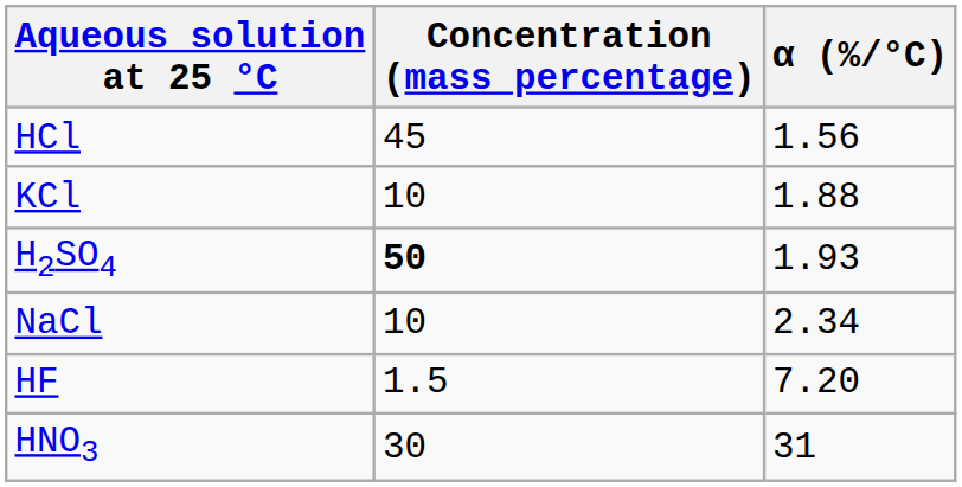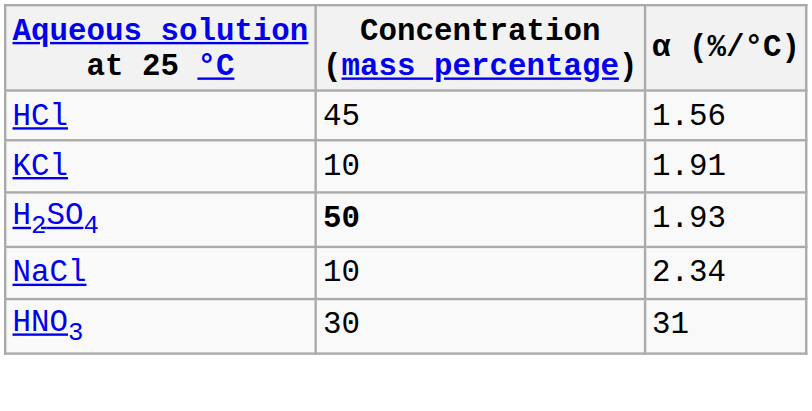KCl | α (%/°C): 1.88 -> 1.91
- row: HF | 1.5 | 7.20
